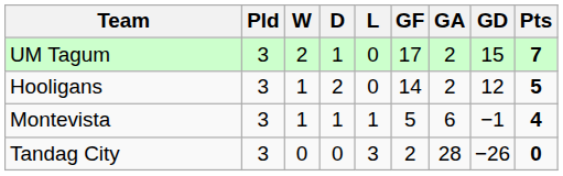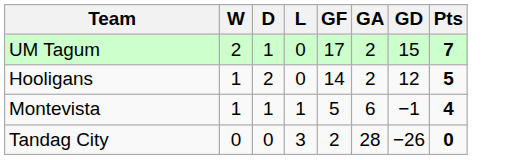- column: Pld | 3 | 3 | 3 | 3
